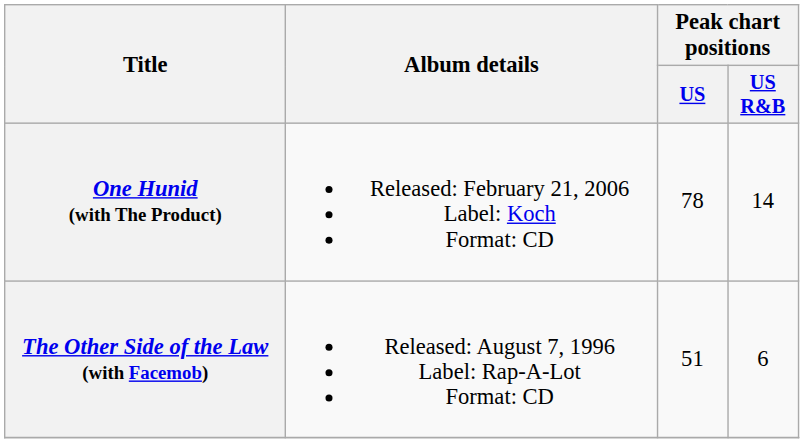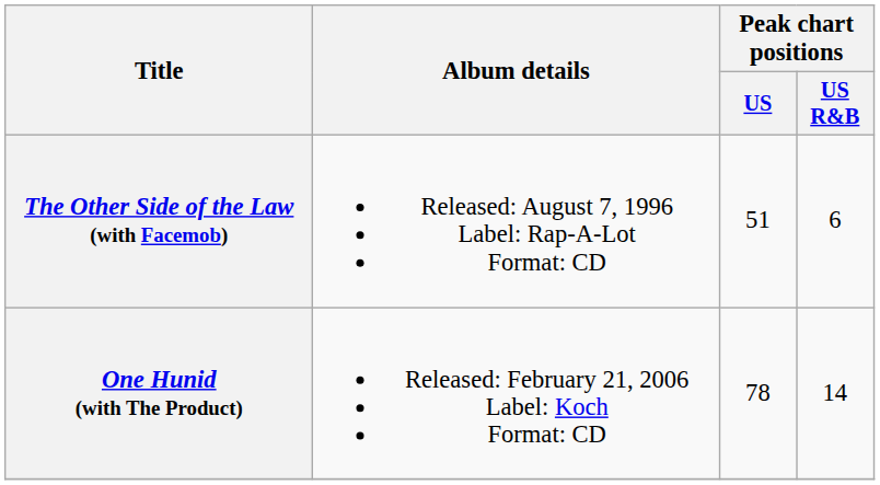rows swapped: The Other Side of the Law (with Facemob) <-> One Hunid (with The Product)
